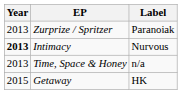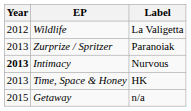+ row: 2012 | Wildlife | La Valigetta
Time, Space & Honey | Label: n/a -> HK
Getaway | Label: HK -> n/a
